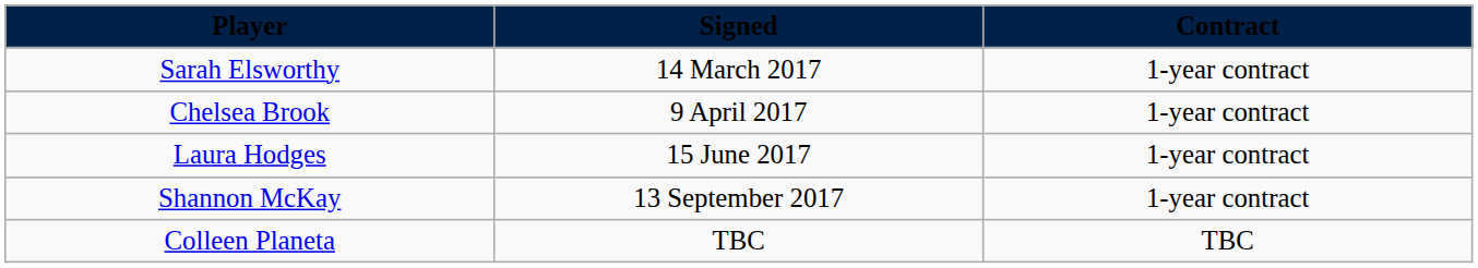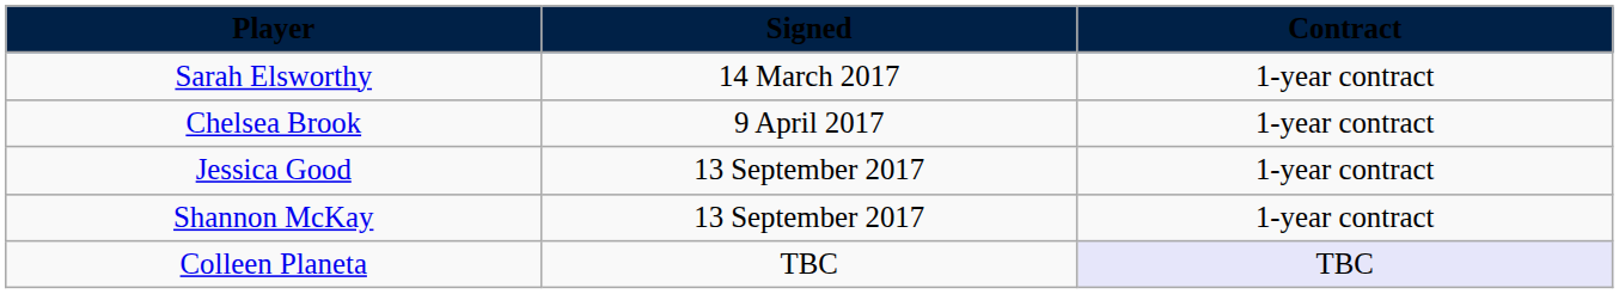- row: Laura Hodges | 15 June 2017 | 1-year contract
+ row: Jessica Good | 13 September 2017 | 1-year contract
Colleen Planeta | Contract: no background -> lavender background
